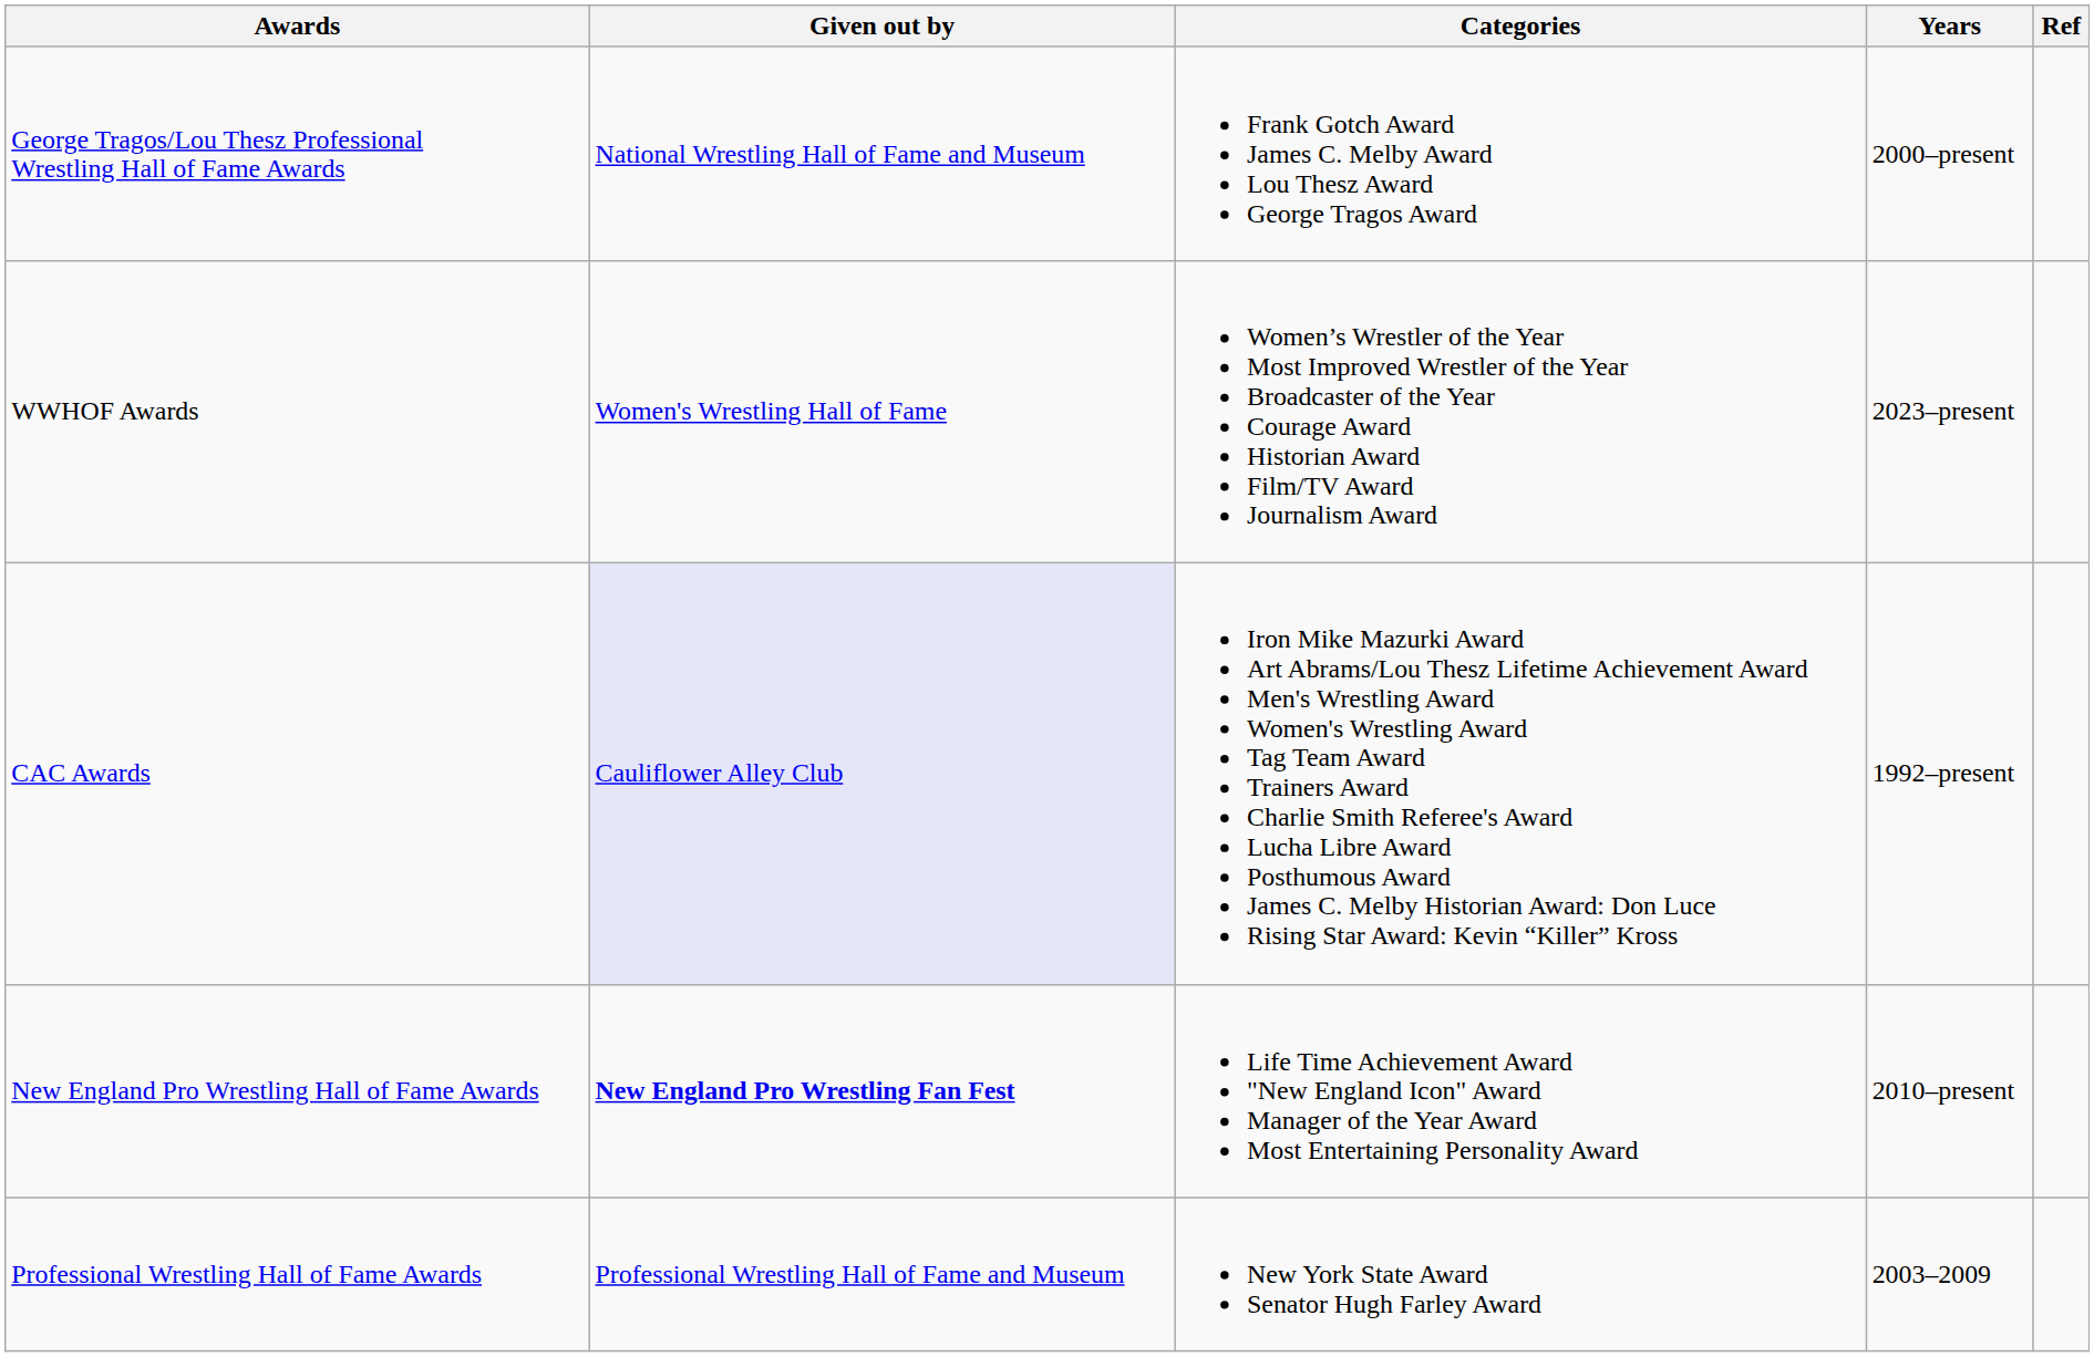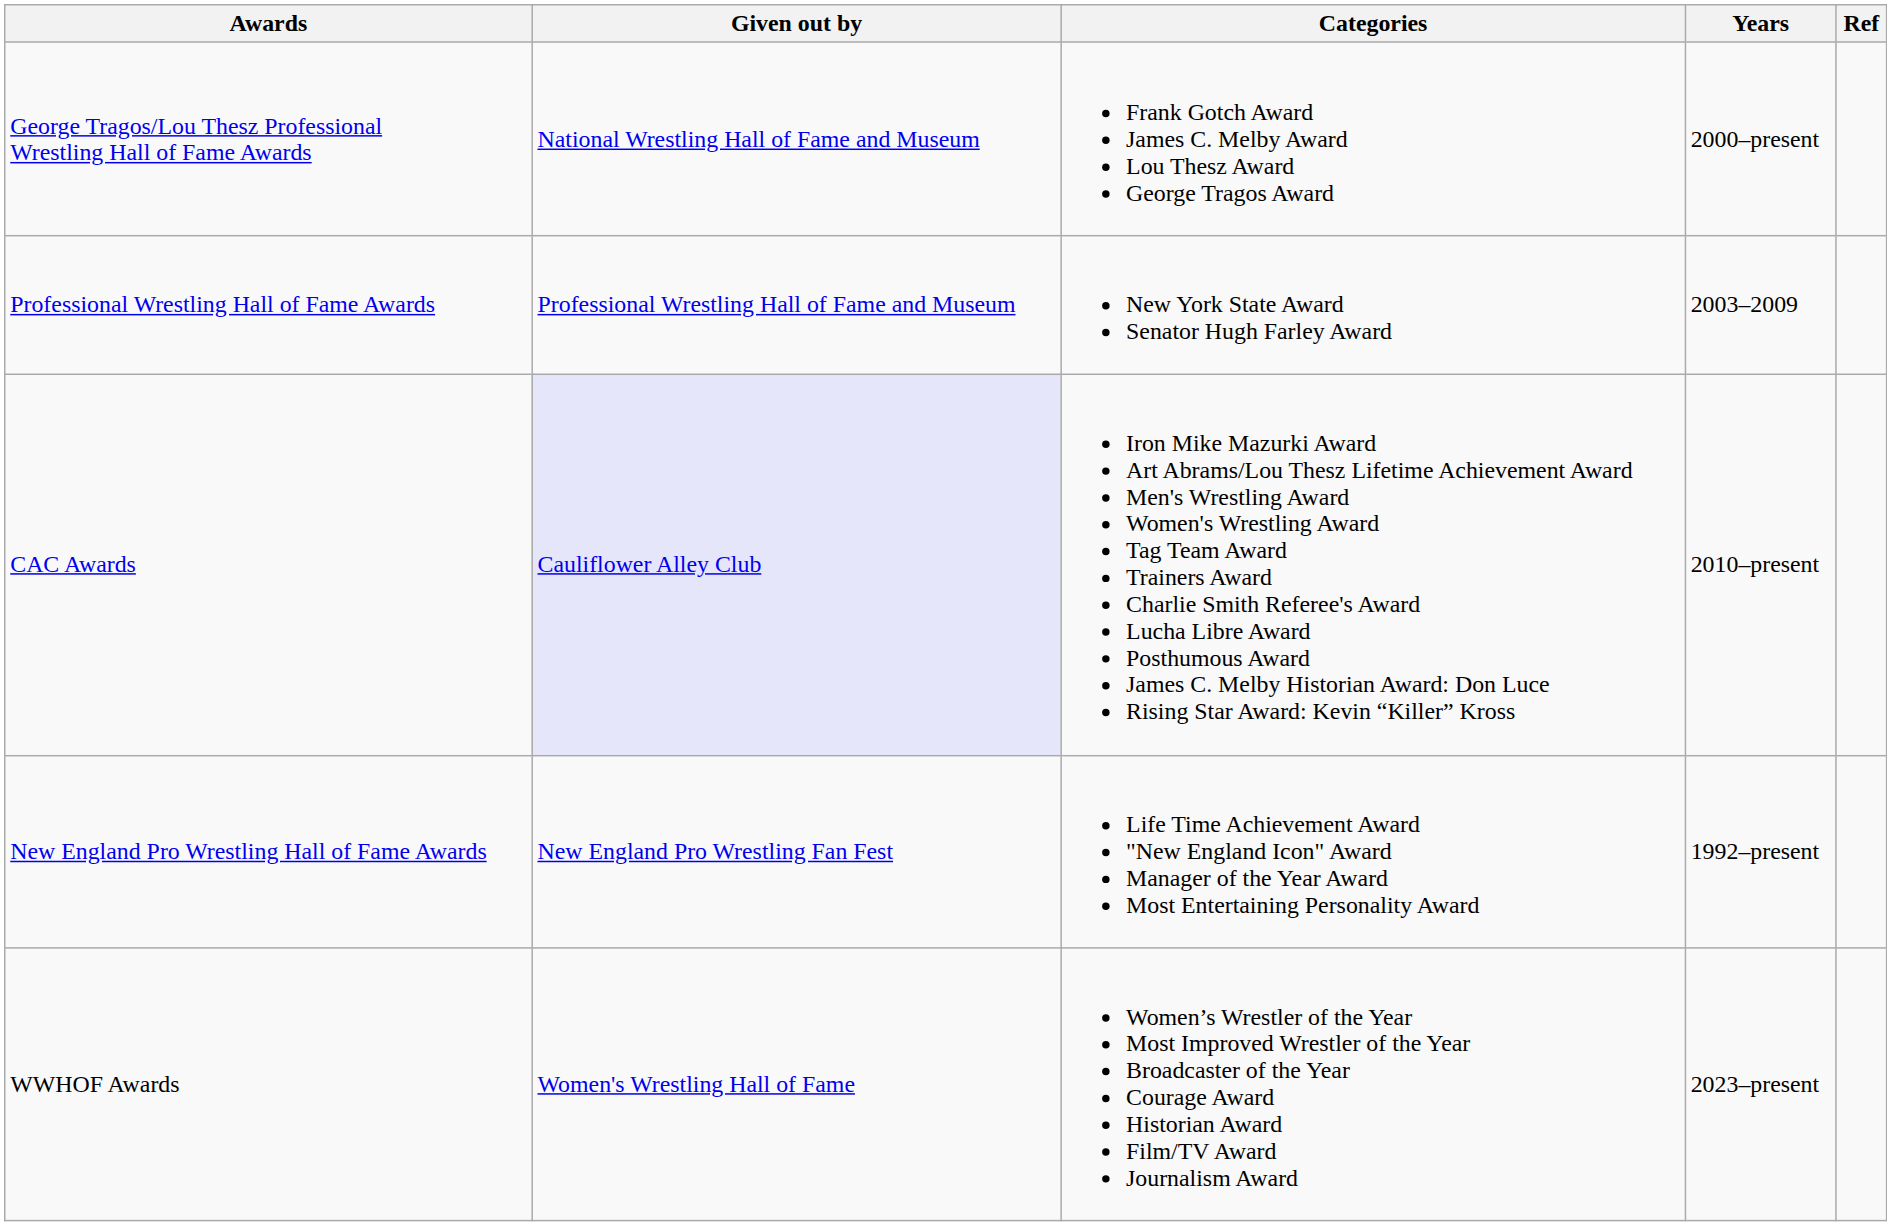rows swapped: Professional Wrestling Hall of Fame Awards <-> WWHOF Awards
CAC Awards | Years: 1992–present -> 2010–present
New England Pro Wrestling Hall of Fame Awards | Given out by: bold -> normal
New England Pro Wrestling Hall of Fame Awards | Years: 2010–present -> 1992–present
